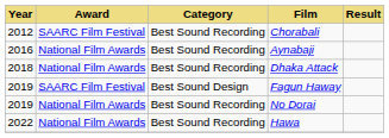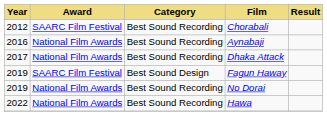Dhaka Attack | Year: 2018 -> 2017
